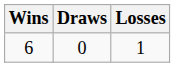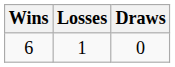columns swapped: Losses <-> Draws
